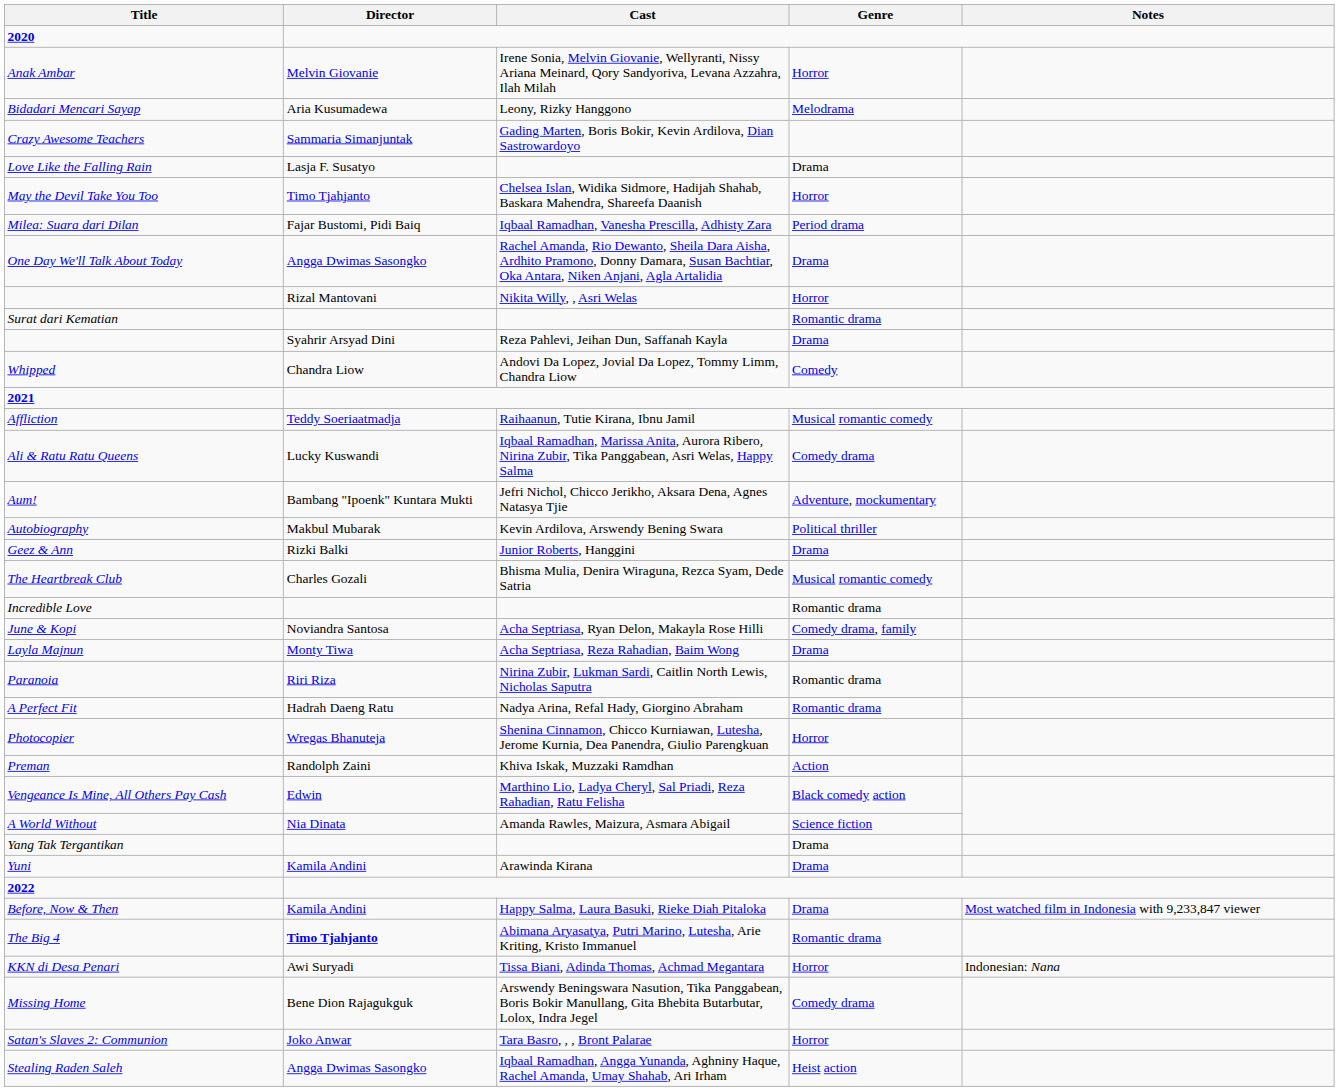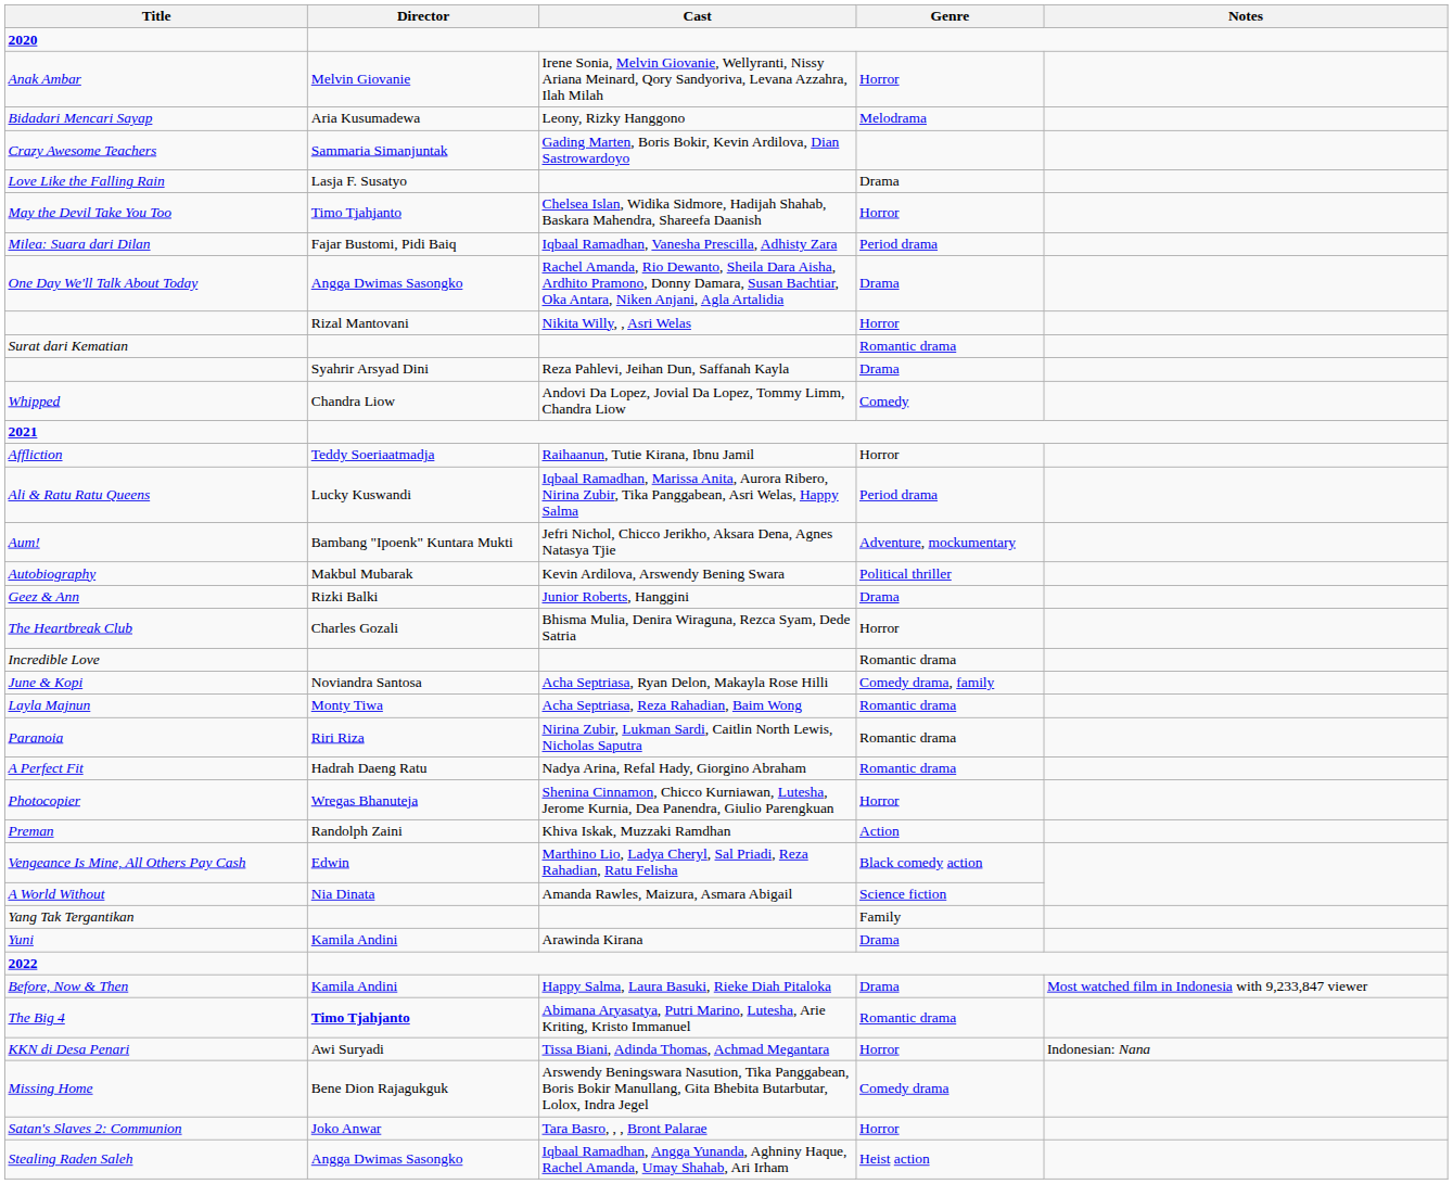Affliction | Genre: Musical romantic comedy -> Horror
Ali & Ratu Ratu Queens | Genre: Comedy drama -> Period drama
The Heartbreak Club | Genre: Musical romantic comedy -> Horror
Layla Majnun | Genre: Drama -> Romantic drama
Yang Tak Tergantikan | Genre: Drama -> Family
